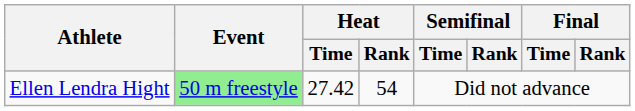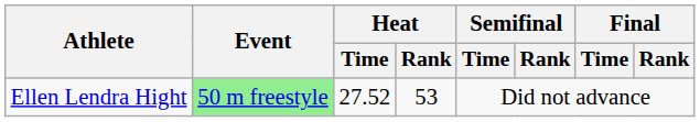Ellen Lendra Hight | Heat / Time: 27.42 -> 27.52
Ellen Lendra Hight | Heat / Rank: 54 -> 53
